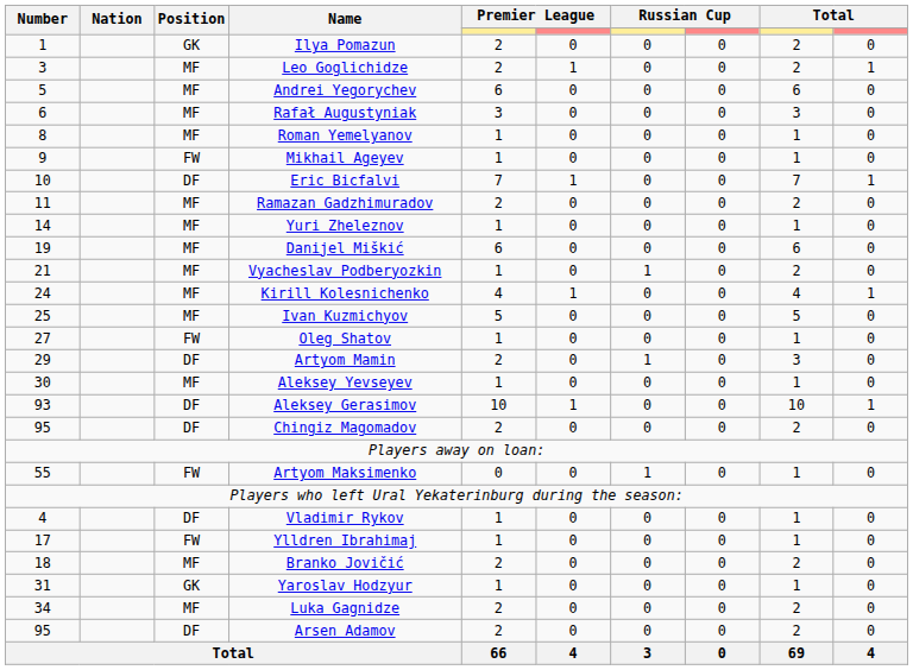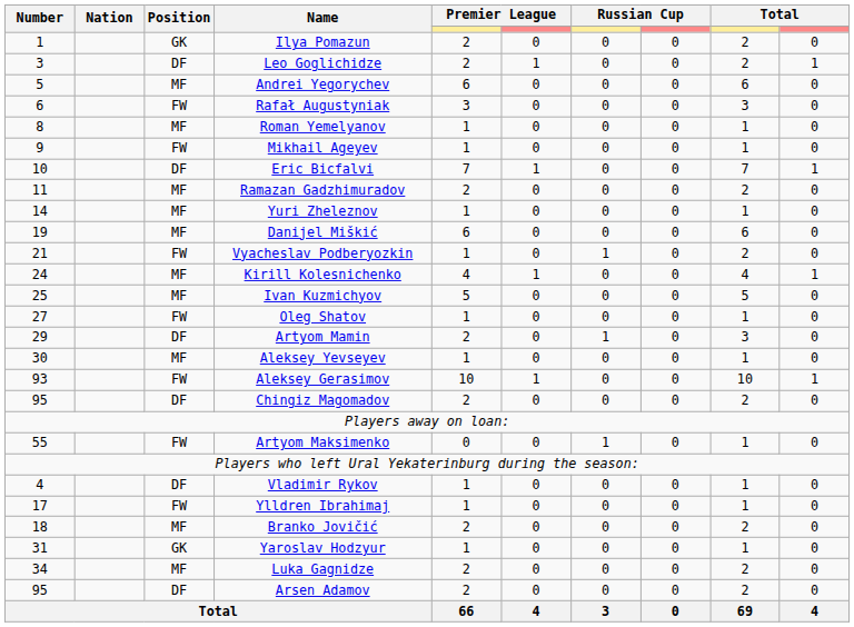Leo Goglichidze | Position: MF -> DF
Rafał Augustyniak | Position: MF -> FW
Vyacheslav Podberyozkin | Position: MF -> FW
Aleksey Gerasimov | Position: DF -> FW
